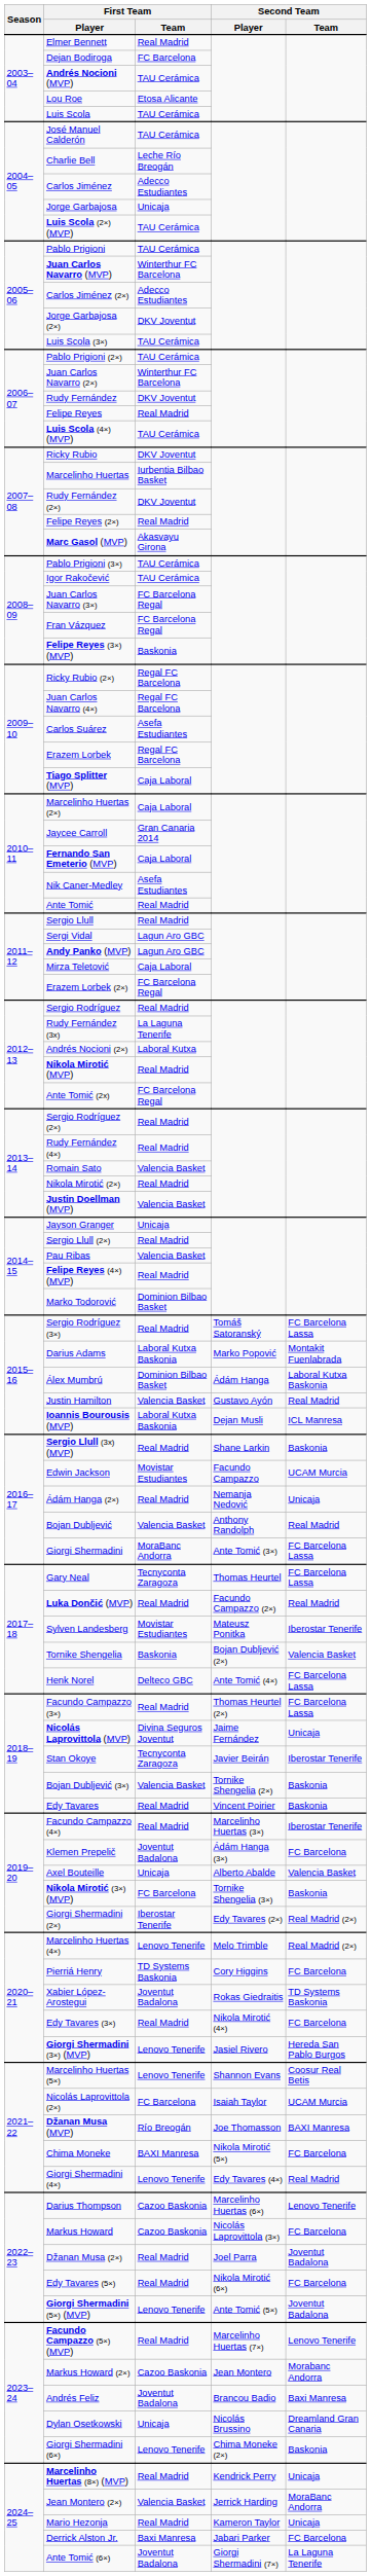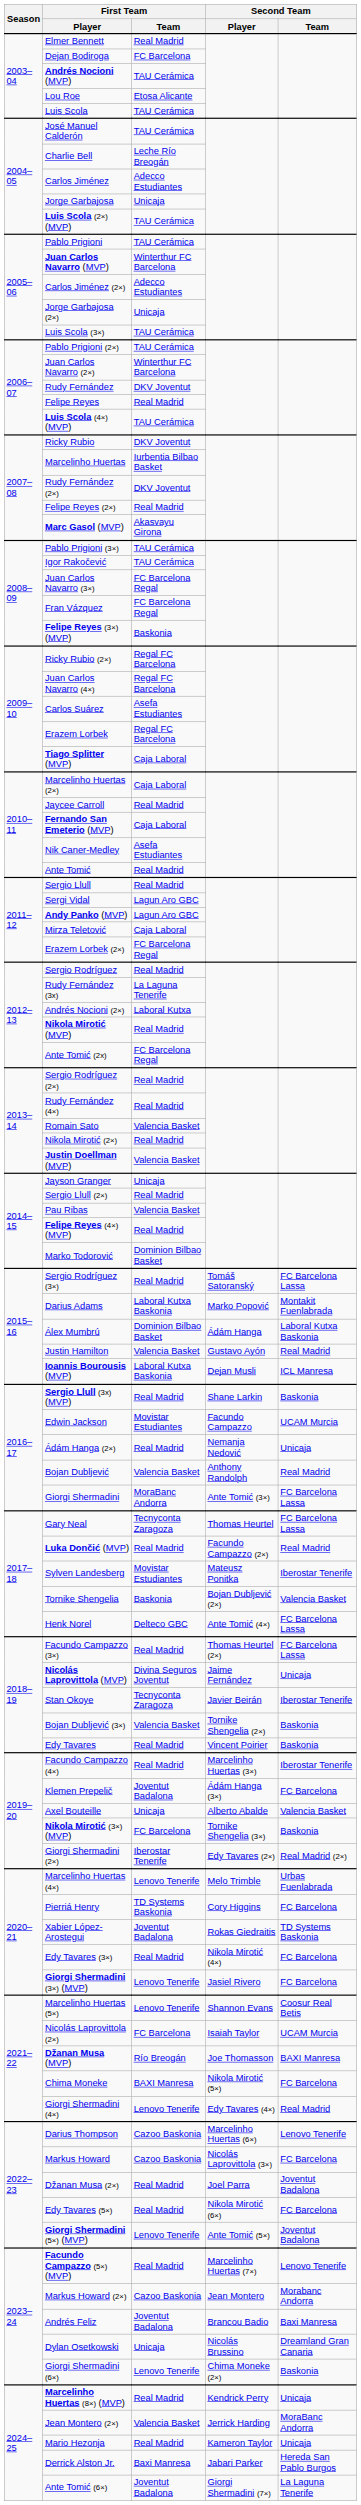Jorge Garbajosa (2×) | First Team / Team: DKV Joventut -> Unicaja
Jaycee Carroll | First Team / Team: Gran Canaria 2014 -> Real Madrid
Marcelinho Huertas (4×) | Second Team / Team: Real Madrid (2×) -> Urbas Fuenlabrada
Giorgi Shermadini (3×) (MVP) | Second Team / Team: Hereda San Pablo Burgos -> FC Barcelona
Derrick Alston Jr. | Second Team / Team: FC Barcelona -> Hereda San Pablo Burgos
